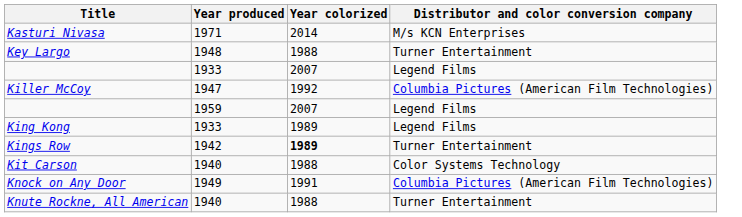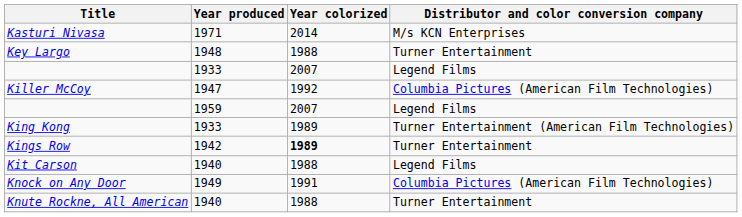King Kong | Distributor and color conversion company: Legend Films -> Turner Entertainment (American Film Technologies)
Kit Carson | Distributor and color conversion company: Color Systems Technology -> Legend Films
